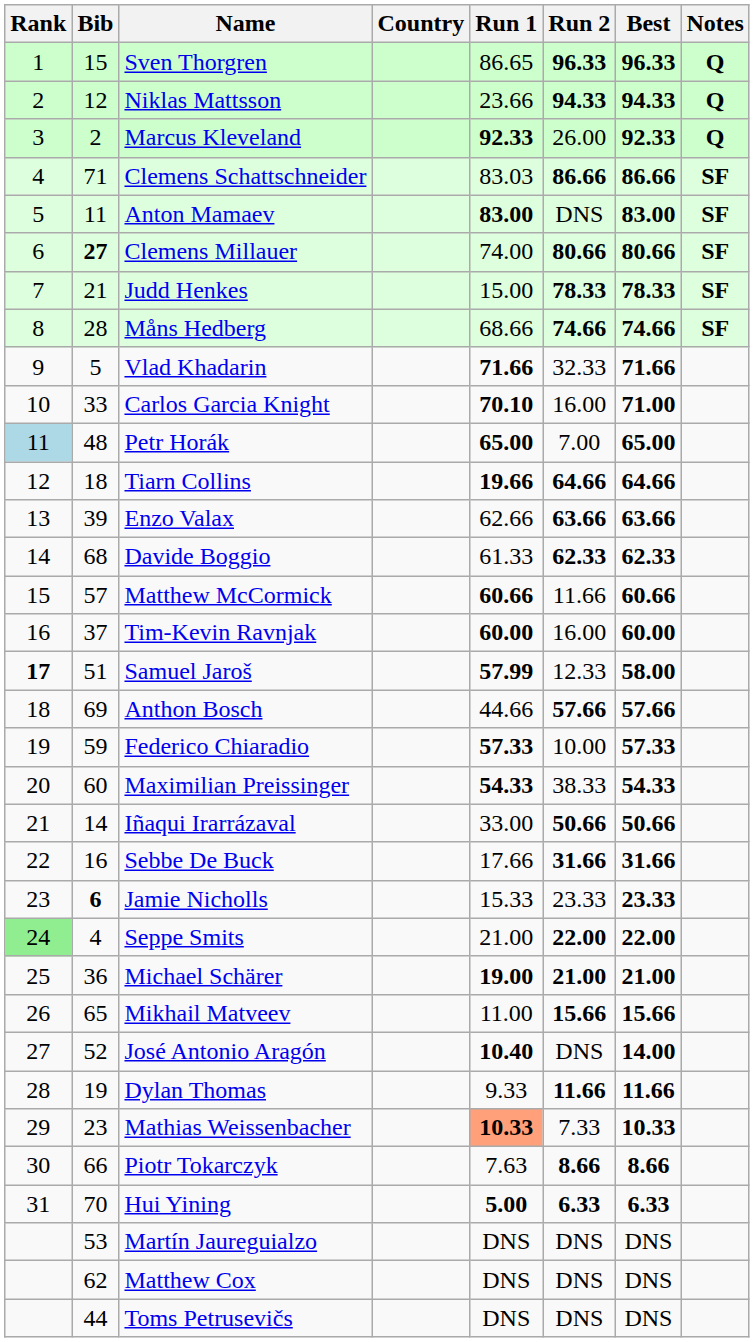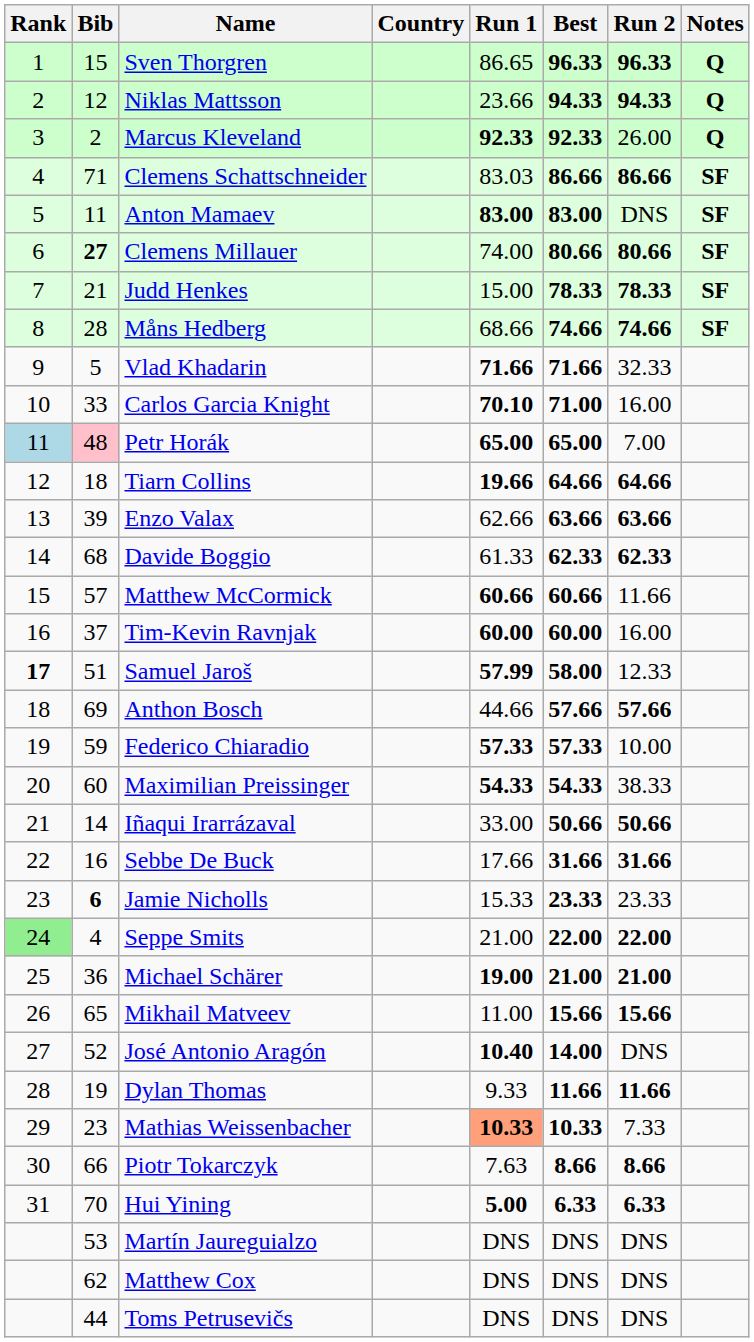columns swapped: Run 2 <-> Best
Petr Horák | Bib: no background -> pink background
